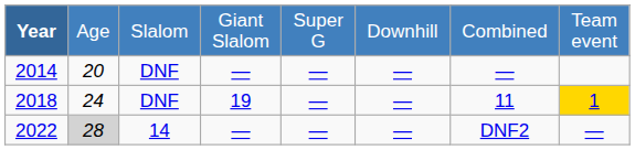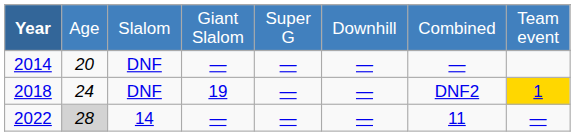2018 | column 7: 11 -> DNF2
2022 | column 7: DNF2 -> 11
